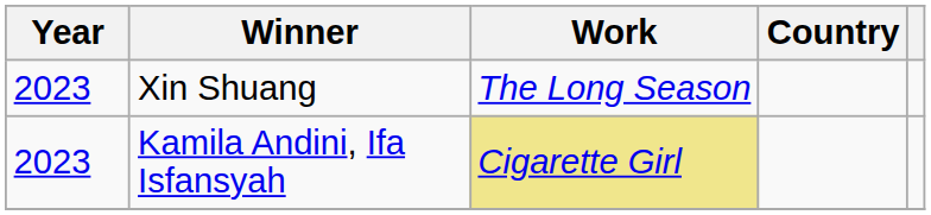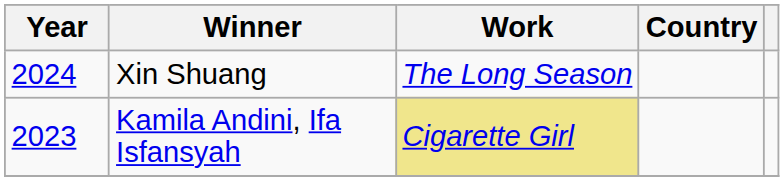Xin Shuang | Year: 2023 -> 2024
